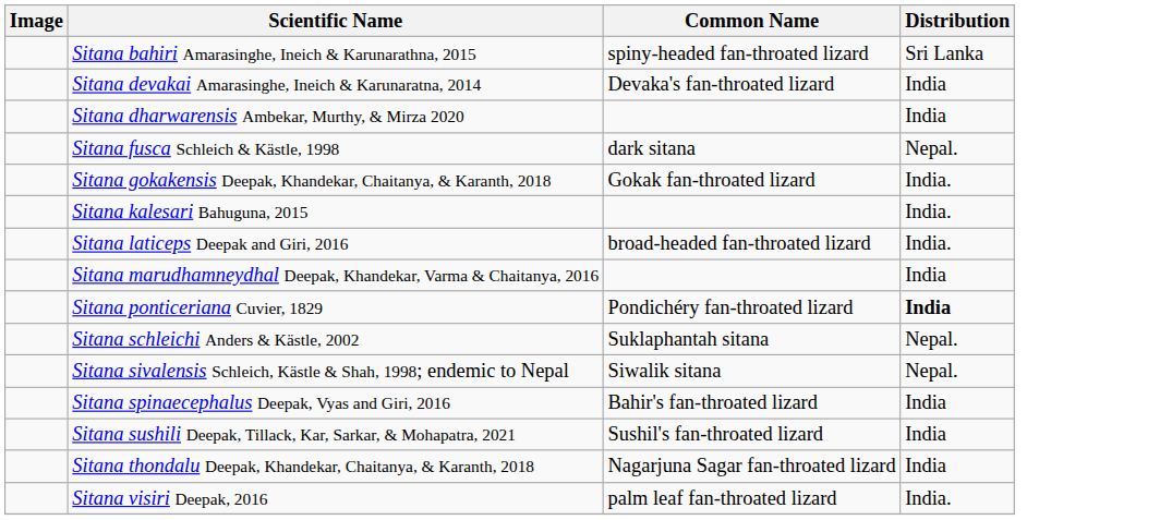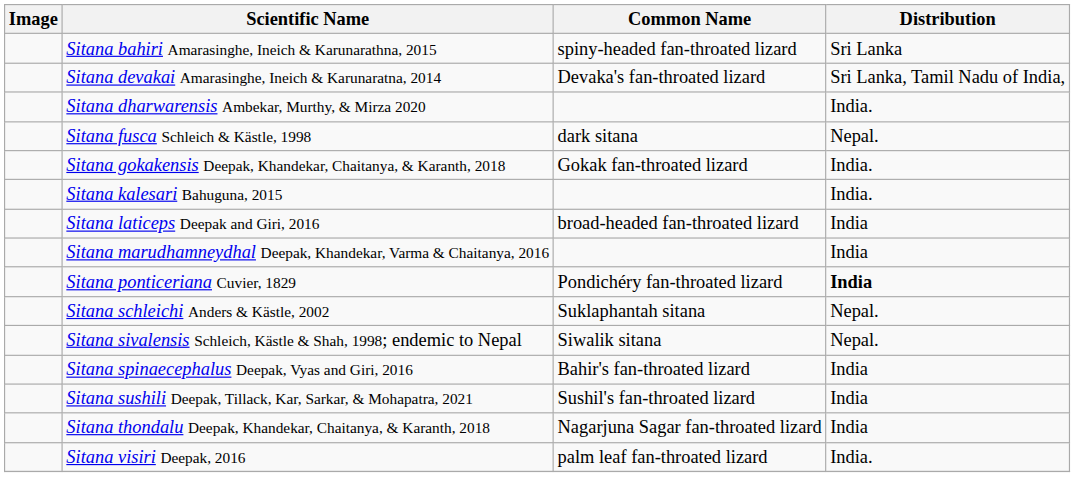Sitana devakai Amarasinghe, Ineich & Karunaratna, 2014 | Distribution: India -> Sri Lanka, Tamil Nadu of India,
Sitana dharwarensis Ambekar, Murthy, & Mirza 2020 | Distribution: India -> India.
Sitana laticeps Deepak and Giri, 2016 | Distribution: India. -> India
